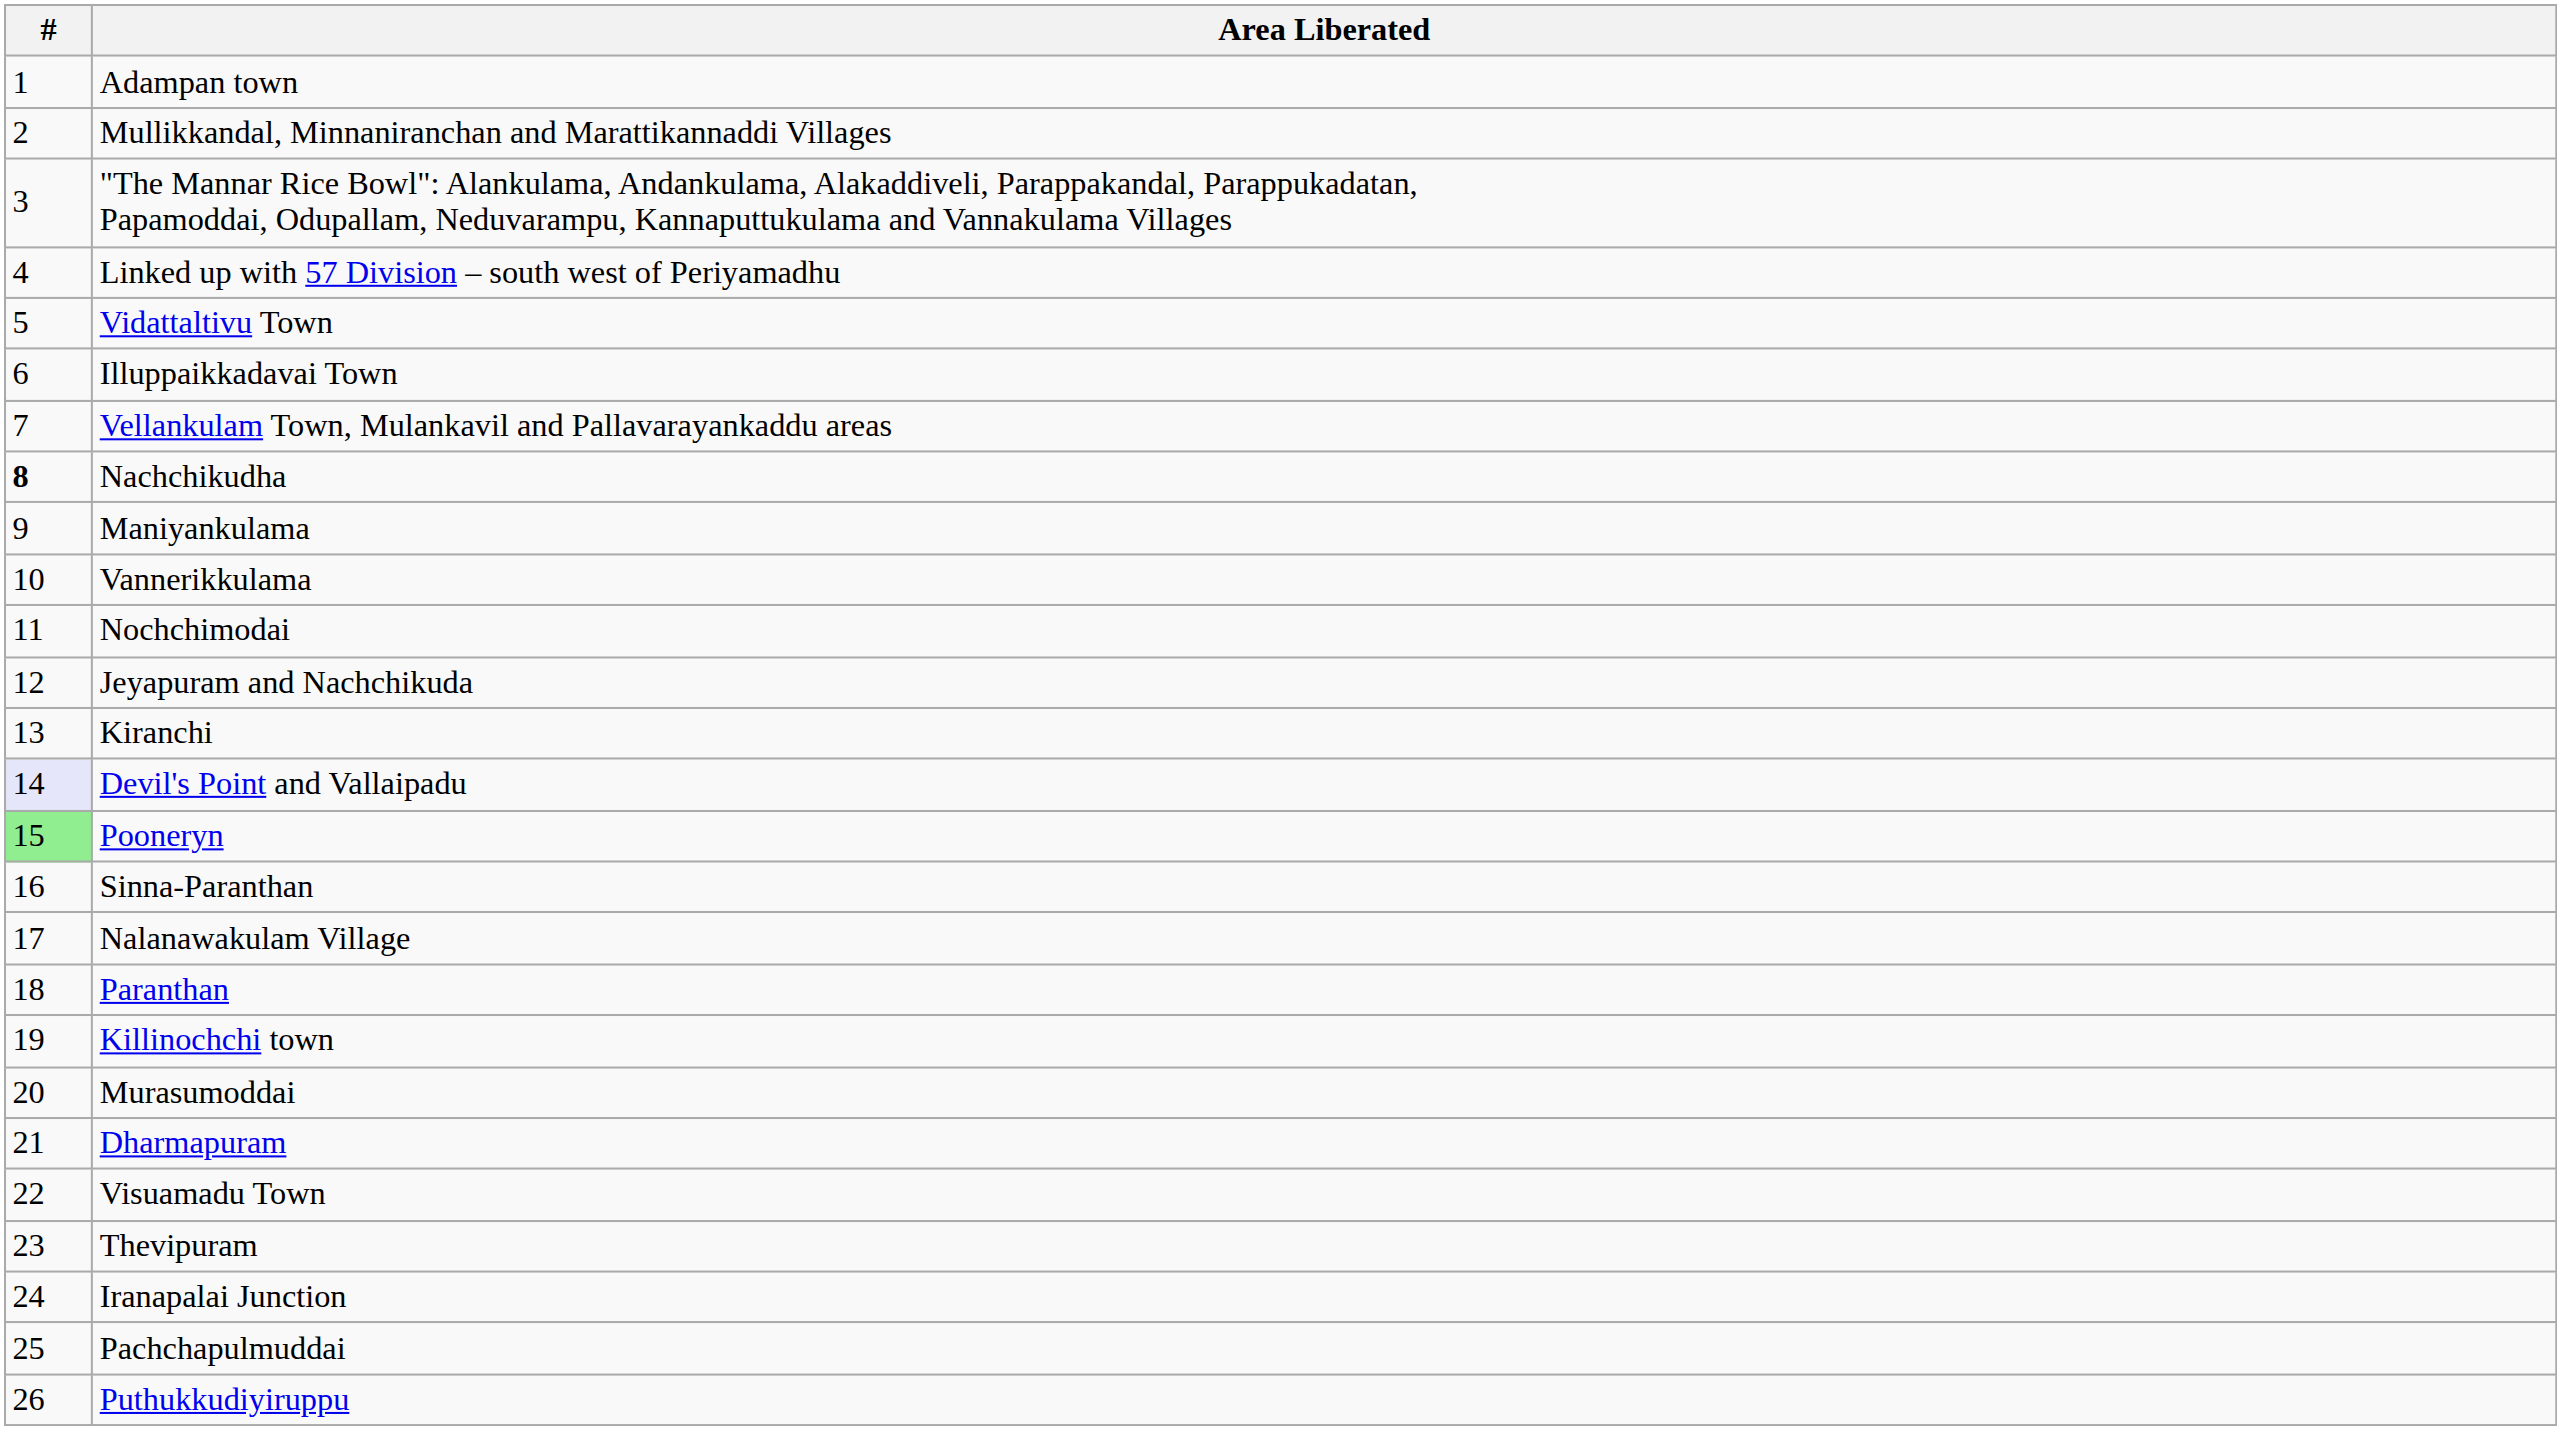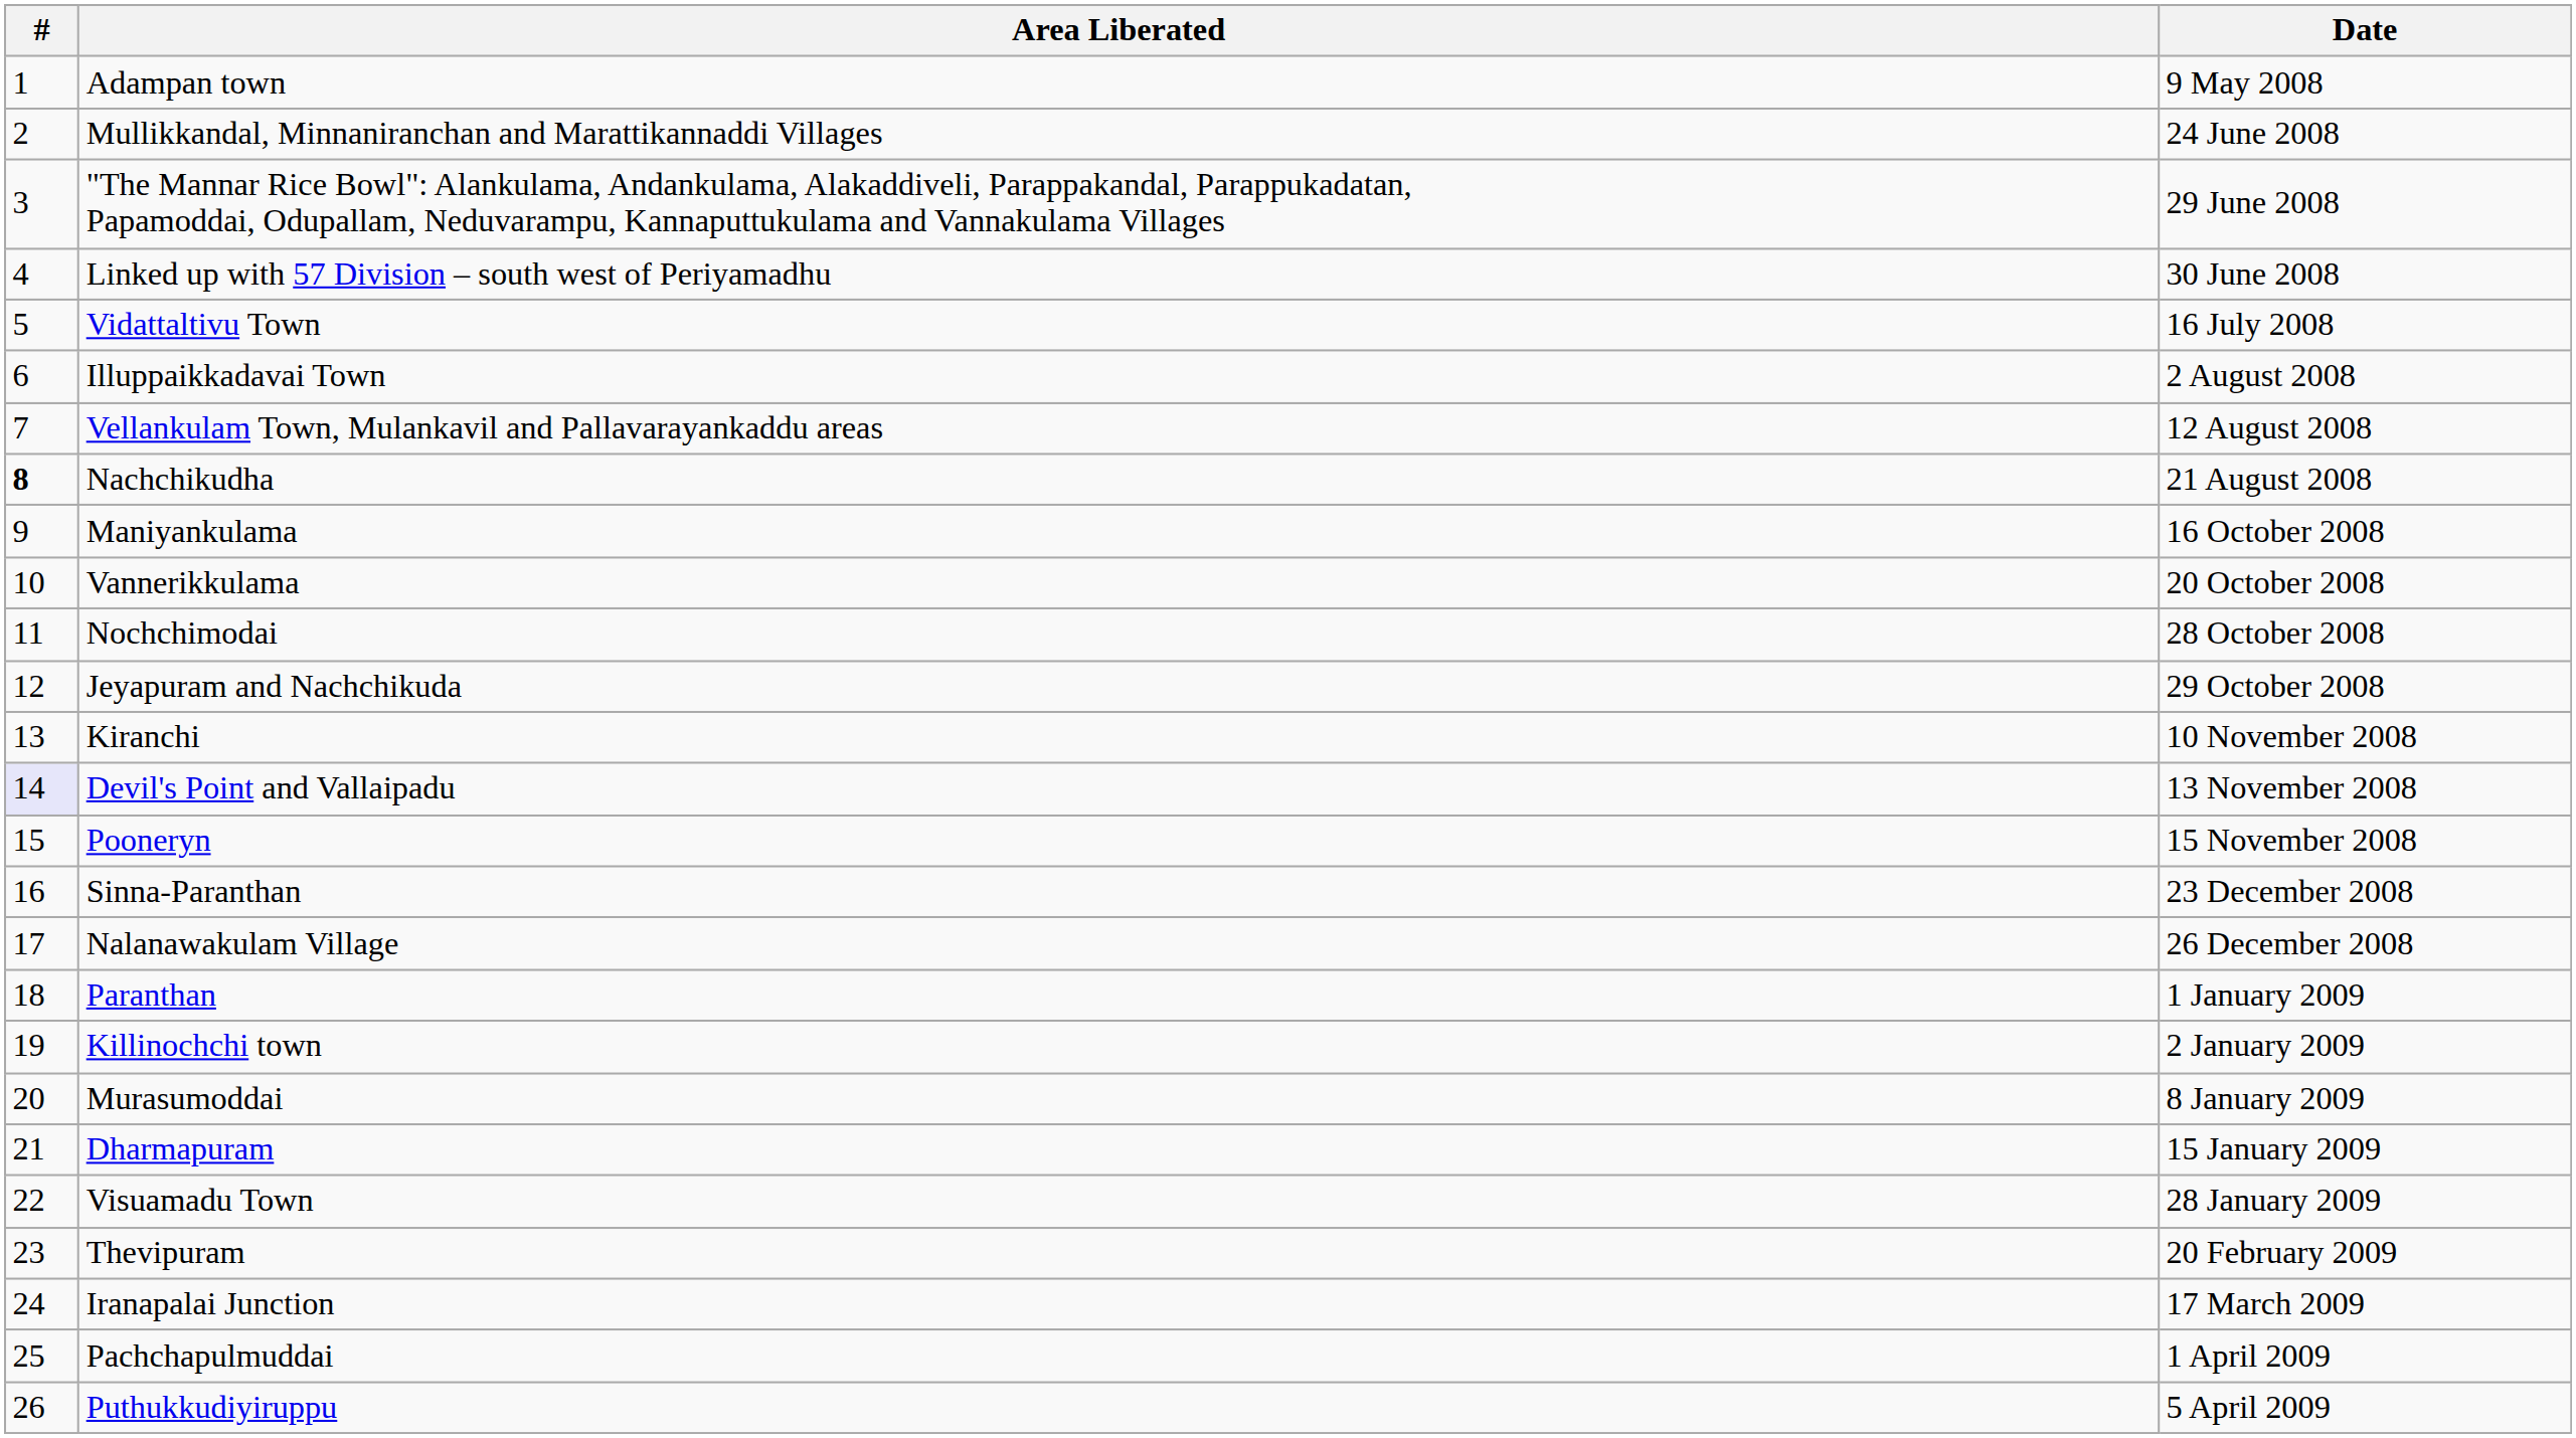+ column: Date | 9 May 2008 | 24 June 2008 | 29 June 2008 | 30 June 2008 | 16 July 2008 | 2 August 2008 | 12 August 2008 | 21 August 2008 | 16 October 2008 | 20 October 2008 | 28 October 2008 | 29 October 2008 | 10 November 2008 | 13 November 2008 | 15 November 2008 | 23 December 2008 | 26 December 2008 | 1 January 2009 | 2 January 2009 | 8 January 2009 | 15 January 2009 | 28 January 2009 | 20 February 2009 | 17 March 2009 | 1 April 2009 | 5 April 2009
Pooneryn | #: lightgreen background -> no background
